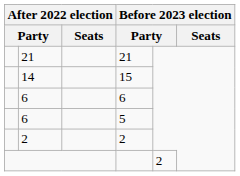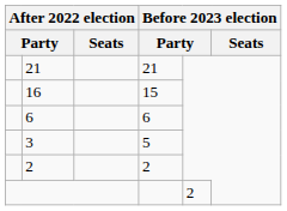15 | column 2: 14 -> 16
5 | column 2: 6 -> 3
